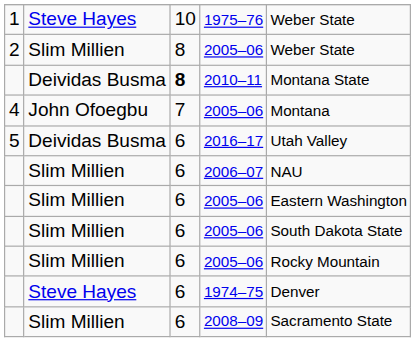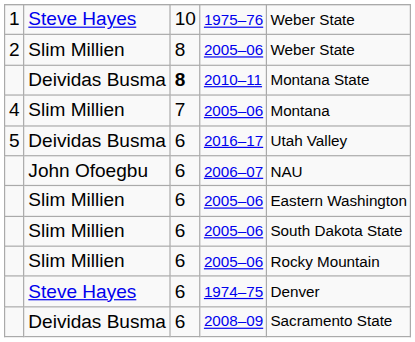4 / 2005–06 | column 2: John Ofoegbu -> Slim Millien
2006–07 | column 2: Slim Millien -> John Ofoegbu
2008–09 | column 2: Slim Millien -> Deividas Busma
